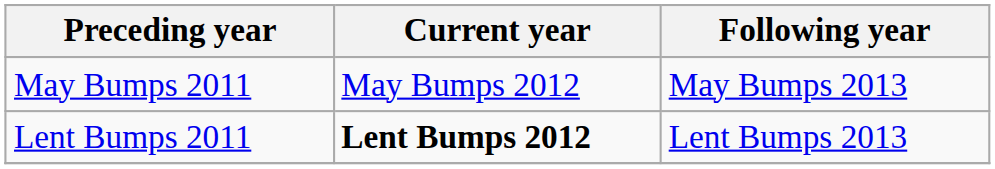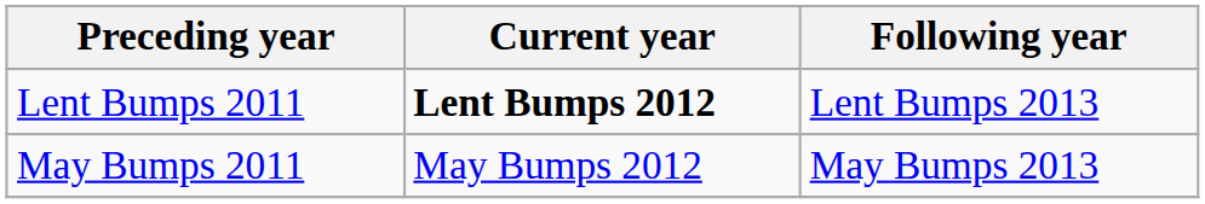rows swapped: Lent Bumps 2011 <-> May Bumps 2011
